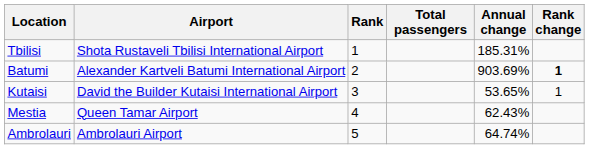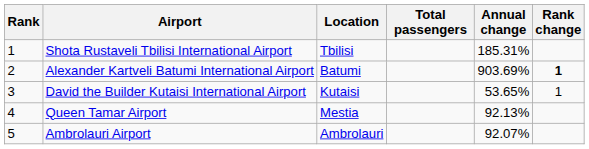columns swapped: Rank <-> Location
Queen Tamar Airport | Annual change: 62.43% -> 92.13%
Ambrolauri Airport | Annual change: 64.74% -> 92.07%
